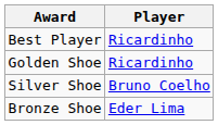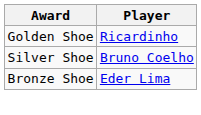- row: Best Player | Ricardinho
